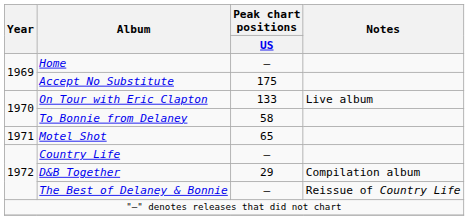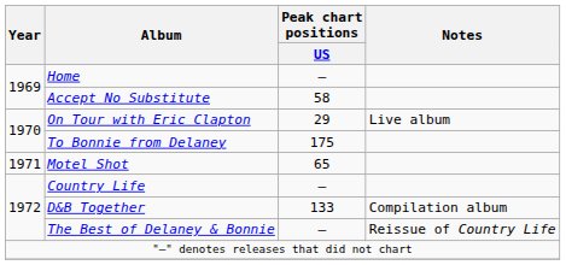Accept No Substitute | Peak chart positions / US: 175 -> 58
On Tour with Eric Clapton | Peak chart positions / US: 133 -> 29
To Bonnie from Delaney | Peak chart positions / US: 58 -> 175
D&B Together | Peak chart positions / US: 29 -> 133
